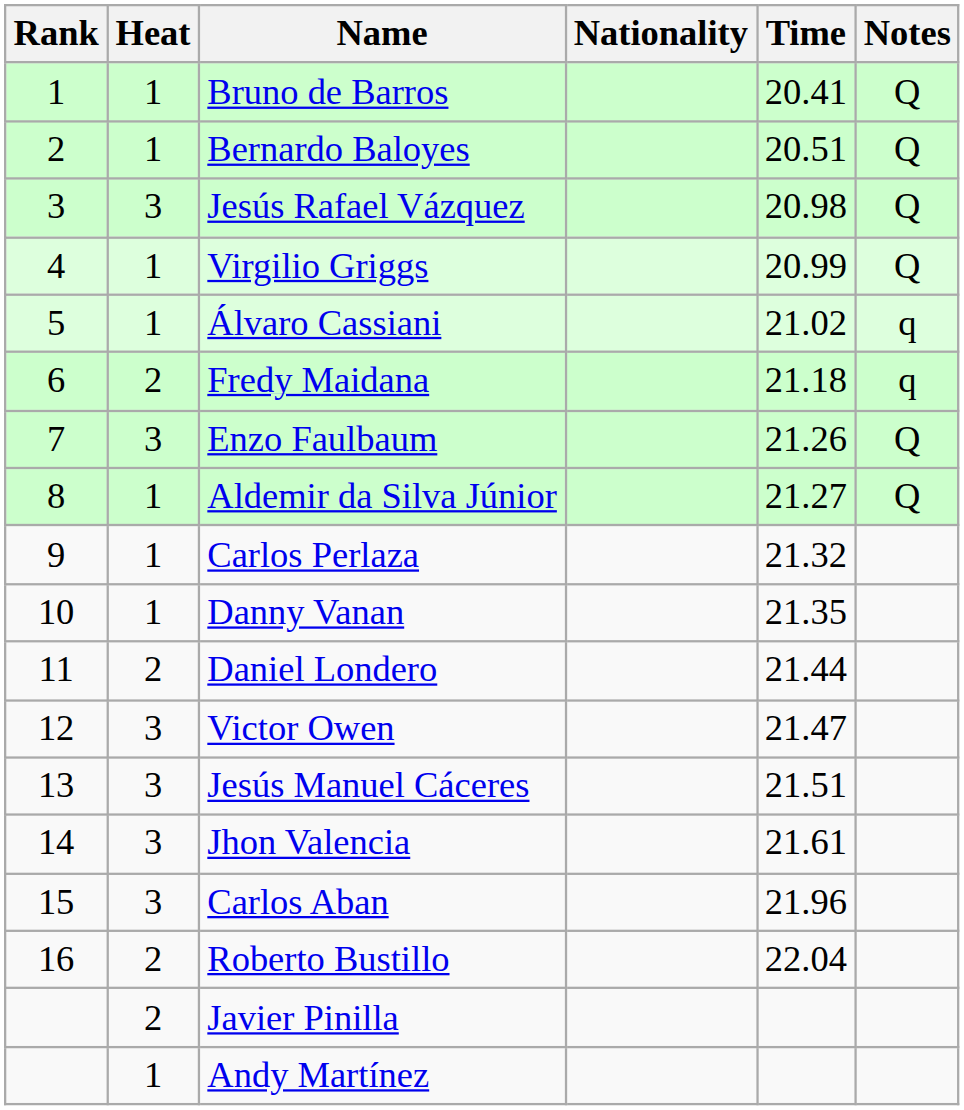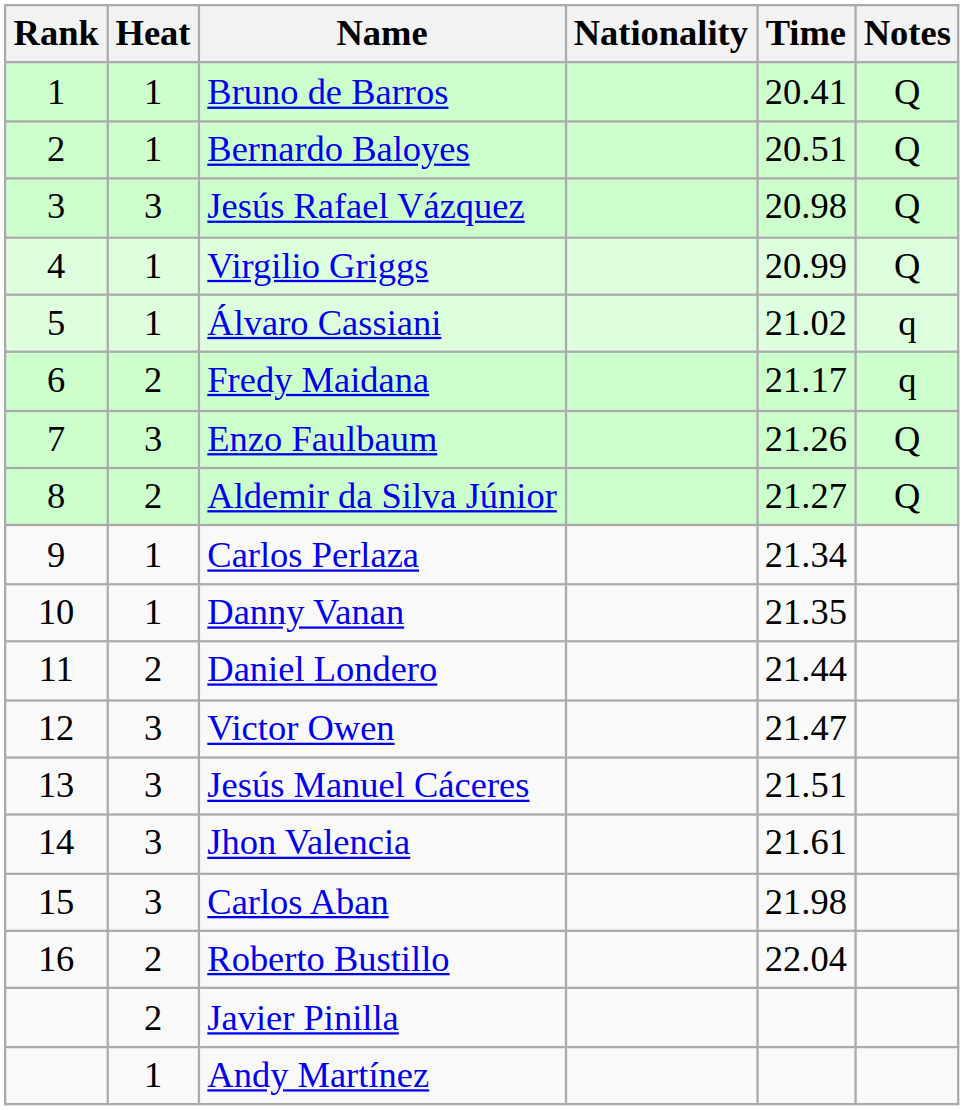Fredy Maidana | Time: 21.18 -> 21.17
Aldemir da Silva Júnior | Heat: 1 -> 2
Carlos Perlaza | Time: 21.32 -> 21.34
Carlos Aban | Time: 21.96 -> 21.98
